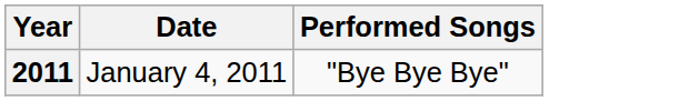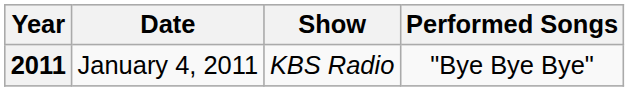+ column: Show | KBS Radio
